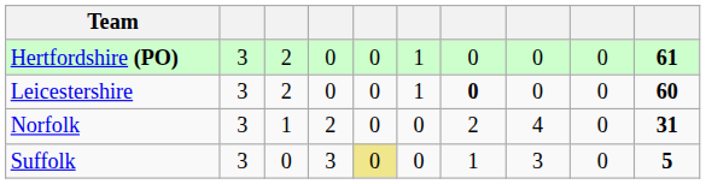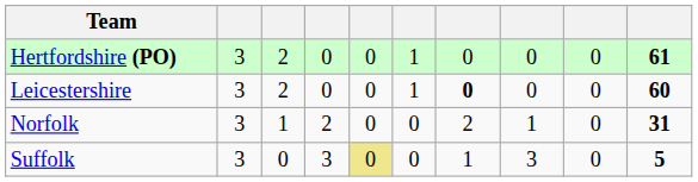Norfolk | column 8: 4 -> 1
